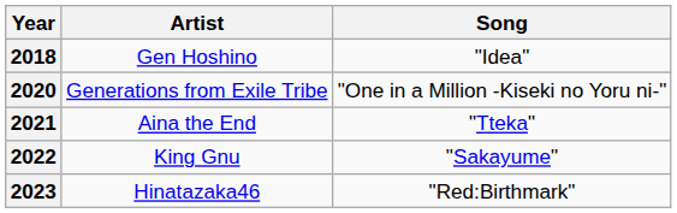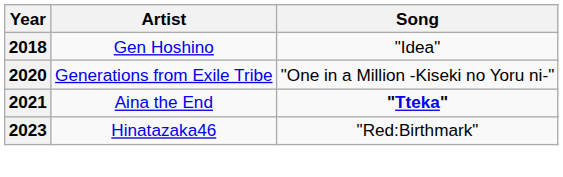2021 | Song: normal -> bold
- row: 2022 | King Gnu | "Sakayume"
